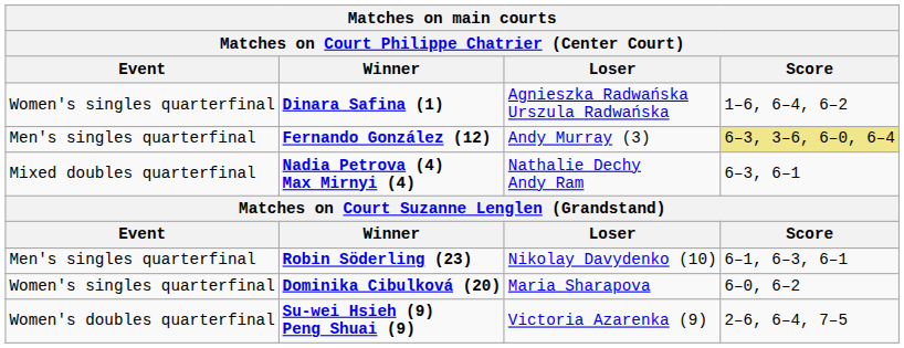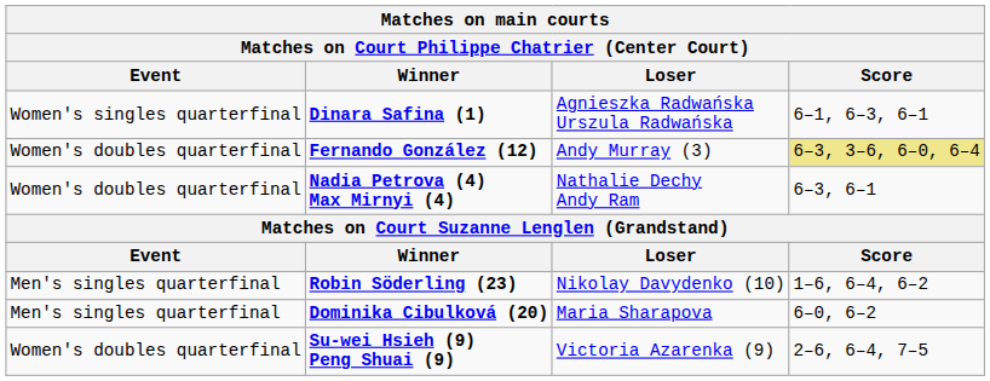Dinara Safina (1) | Score: 1–6, 6–4, 6–2 -> 6–1, 6–3, 6–1
Fernando González (12) | Event: Men's singles quarterfinal -> Women's doubles quarterfinal
Nadia Petrova (4) Max Mirnyi (4) | Event: Mixed doubles quarterfinal -> Women's doubles quarterfinal
Robin Söderling (23) | Score: 6–1, 6–3, 6–1 -> 1–6, 6–4, 6–2
Dominika Cibulková (20) | Event: Women's singles quarterfinal -> Men's singles quarterfinal
